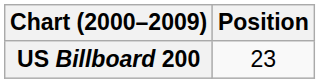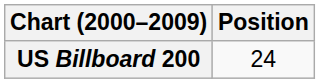US Billboard 200 | Position: 23 -> 24
